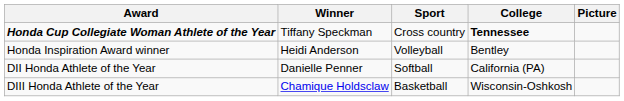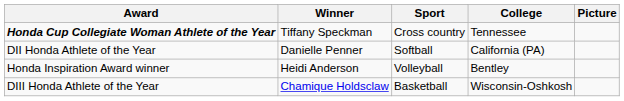Honda Cup Collegiate Woman Athlete of the Year | College: bold -> normal
rows swapped: Honda Inspiration Award winner <-> DII Honda Athlete of the Year
